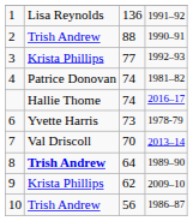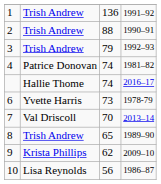1 | column 2: Lisa Reynolds -> Trish Andrew
3 | column 2: Krista Phillips -> Trish Andrew
3 | column 3: 77 -> 79
8 | column 2: bold -> normal
8 | column 3: 64 -> 65
10 | column 2: Trish Andrew -> Lisa Reynolds
